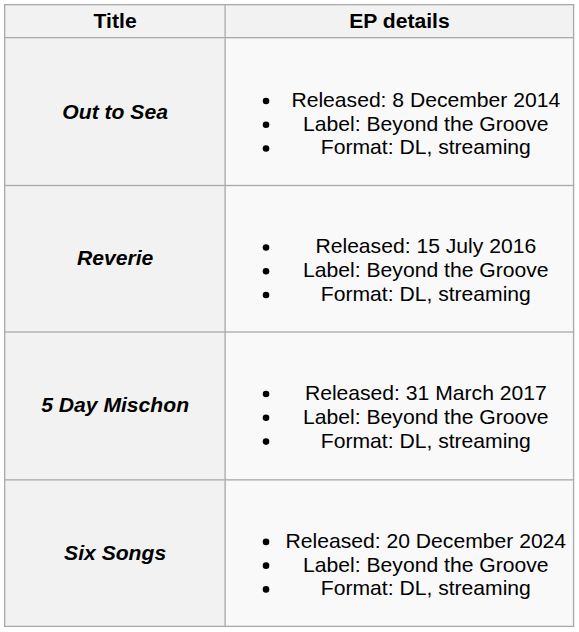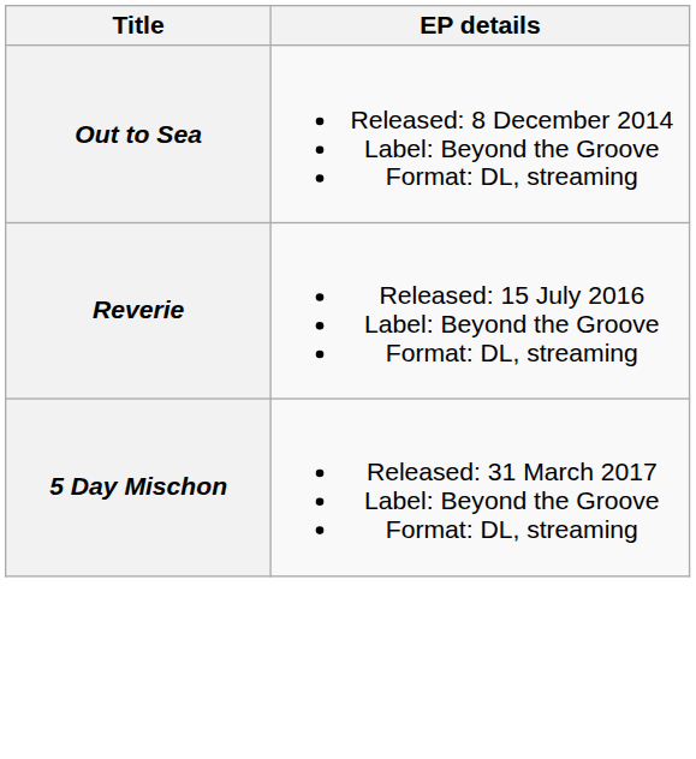- row: Six Songs | Released: 20 December 2024 Label: Beyond the Groove Format: DL, streaming
